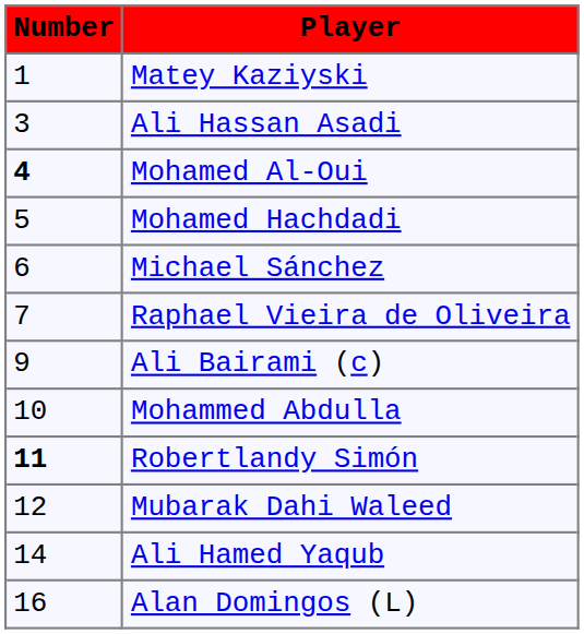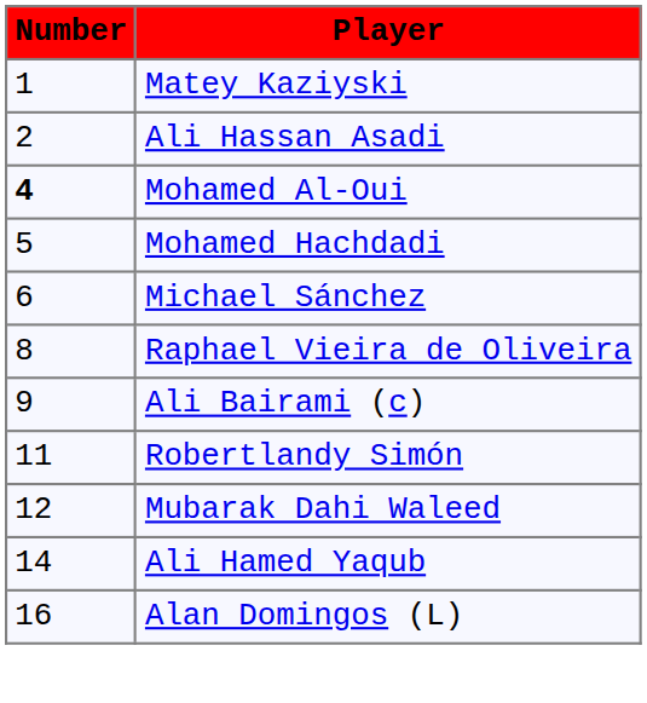Ali Hassan Asadi | Number: 3 -> 2
Raphael Vieira de Oliveira | Number: 7 -> 8
- row: 10 | Mohammed Abdulla
Robertlandy Simón | Number: bold -> normal
